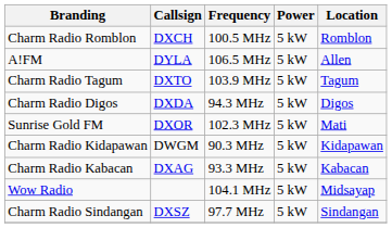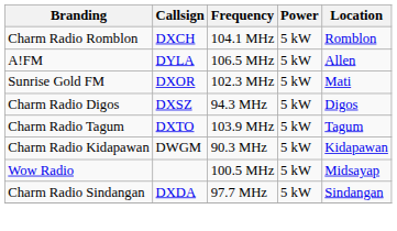Charm Radio Romblon | Frequency: 100.5 MHz -> 104.1 MHz
rows swapped: Charm Radio Tagum <-> Sunrise Gold FM
Charm Radio Digos | Callsign: DXDA -> DXSZ
- row: Charm Radio Kabacan | DXAG | 93.3 MHz | 5 kW | Kabacan
Wow Radio | Frequency: 104.1 MHz -> 100.5 MHz
Charm Radio Sindangan | Callsign: DXSZ -> DXDA
